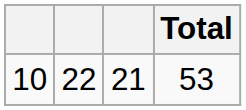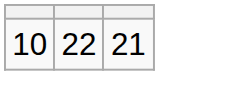- column: Total | 53
